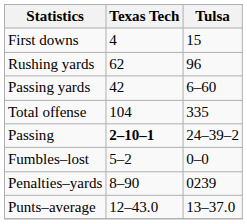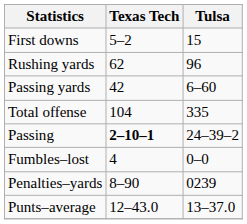First downs | Texas Tech: 4 -> 5–2
Fumbles–lost | Texas Tech: 5–2 -> 4
